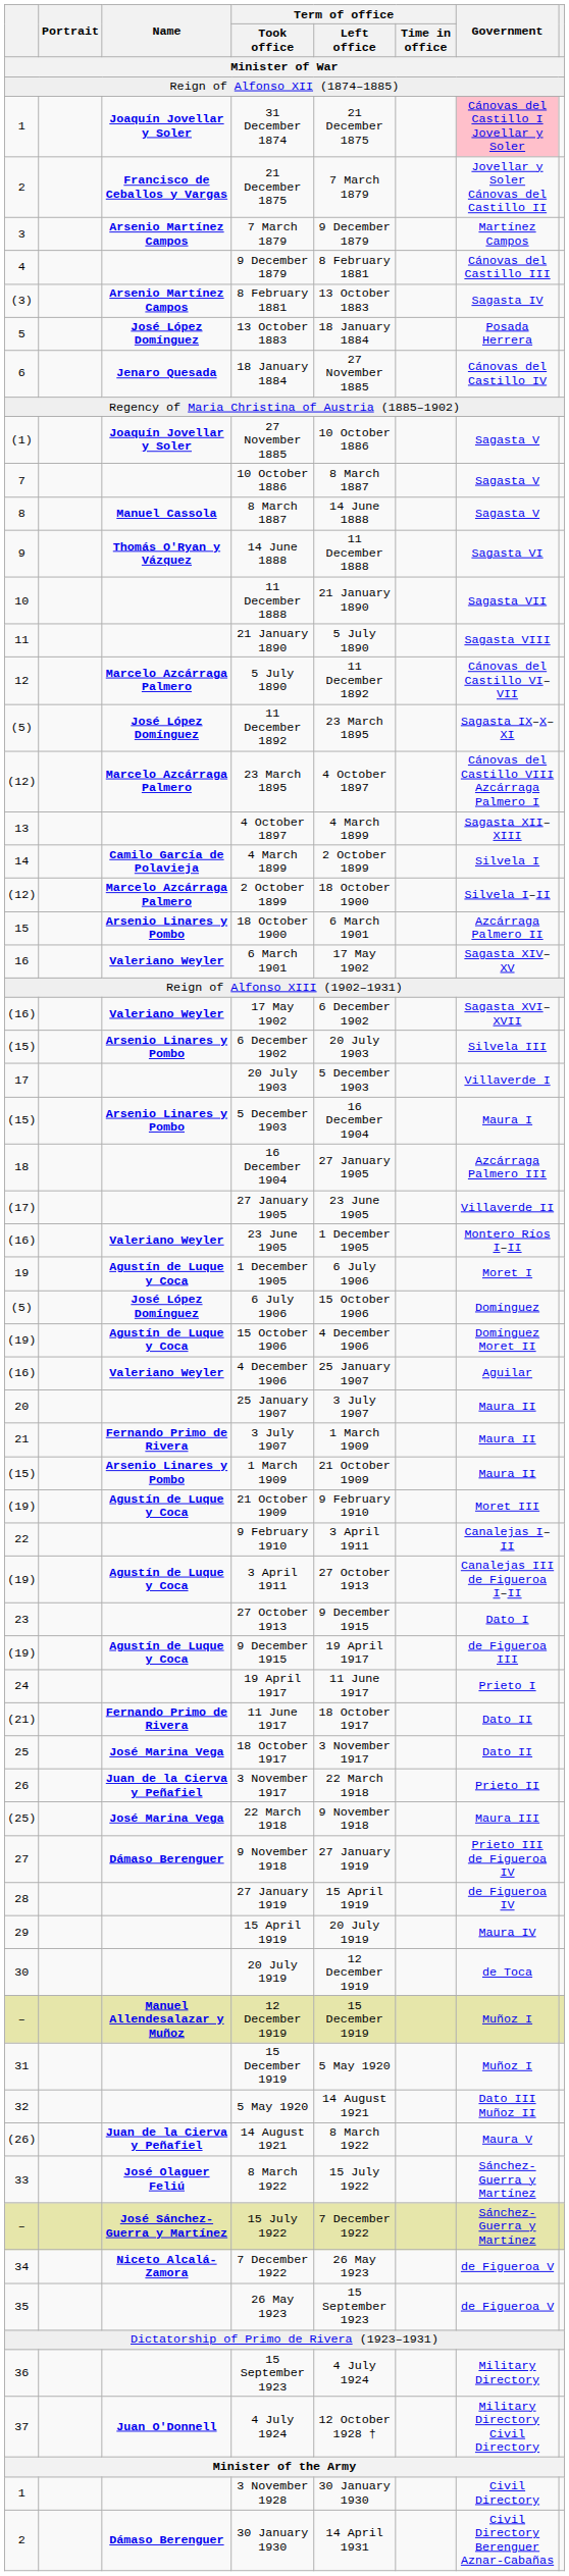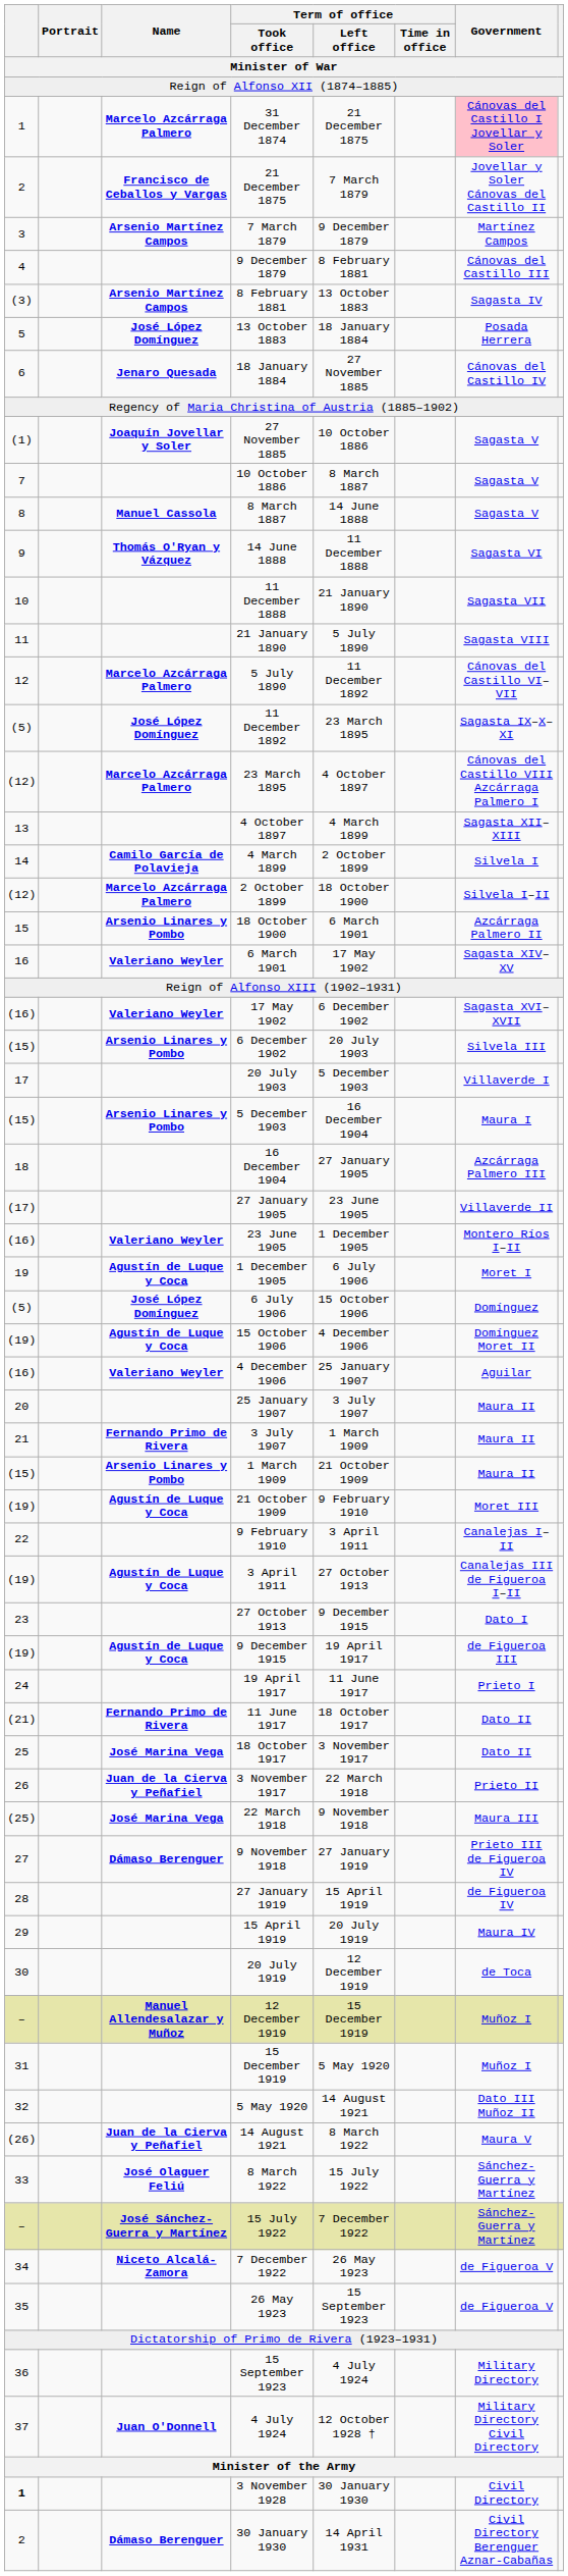31 December 1874 | Name / Minister of War: Joaquín Jovellar y Soler -> Marcelo Azcárraga Palmero
3 November 1928 | column 1: normal -> bold
